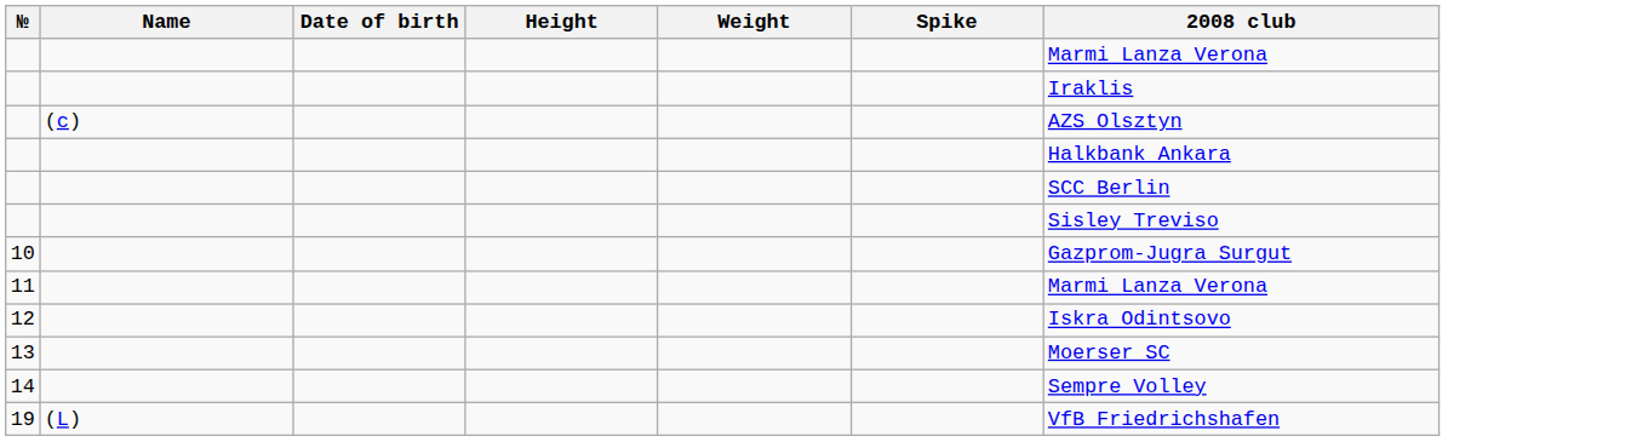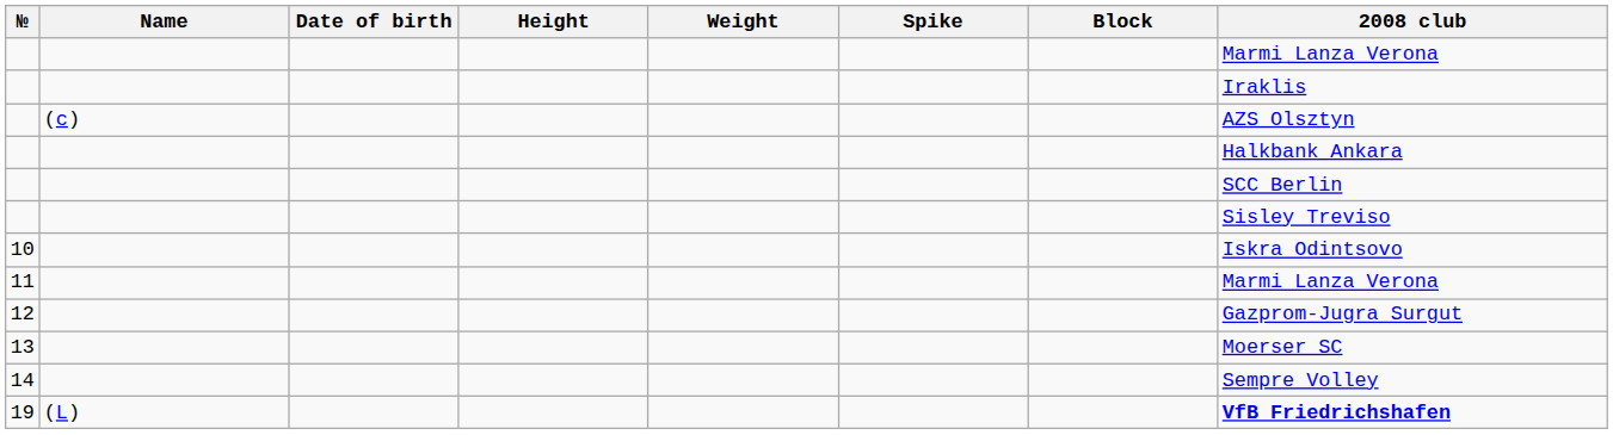+ column: Block
10 | 2008 club: Gazprom-Jugra Surgut -> Iskra Odintsovo
12 | 2008 club: Iskra Odintsovo -> Gazprom-Jugra Surgut
19 | 2008 club: normal -> bold
